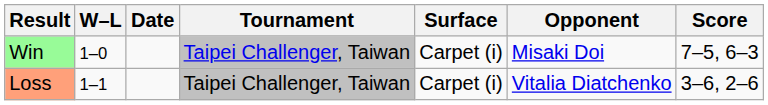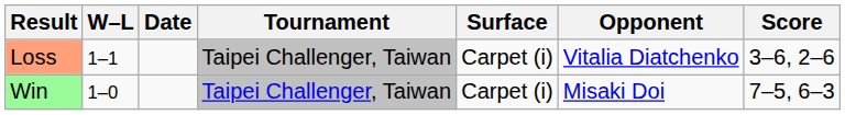rows swapped: Win <-> Loss
